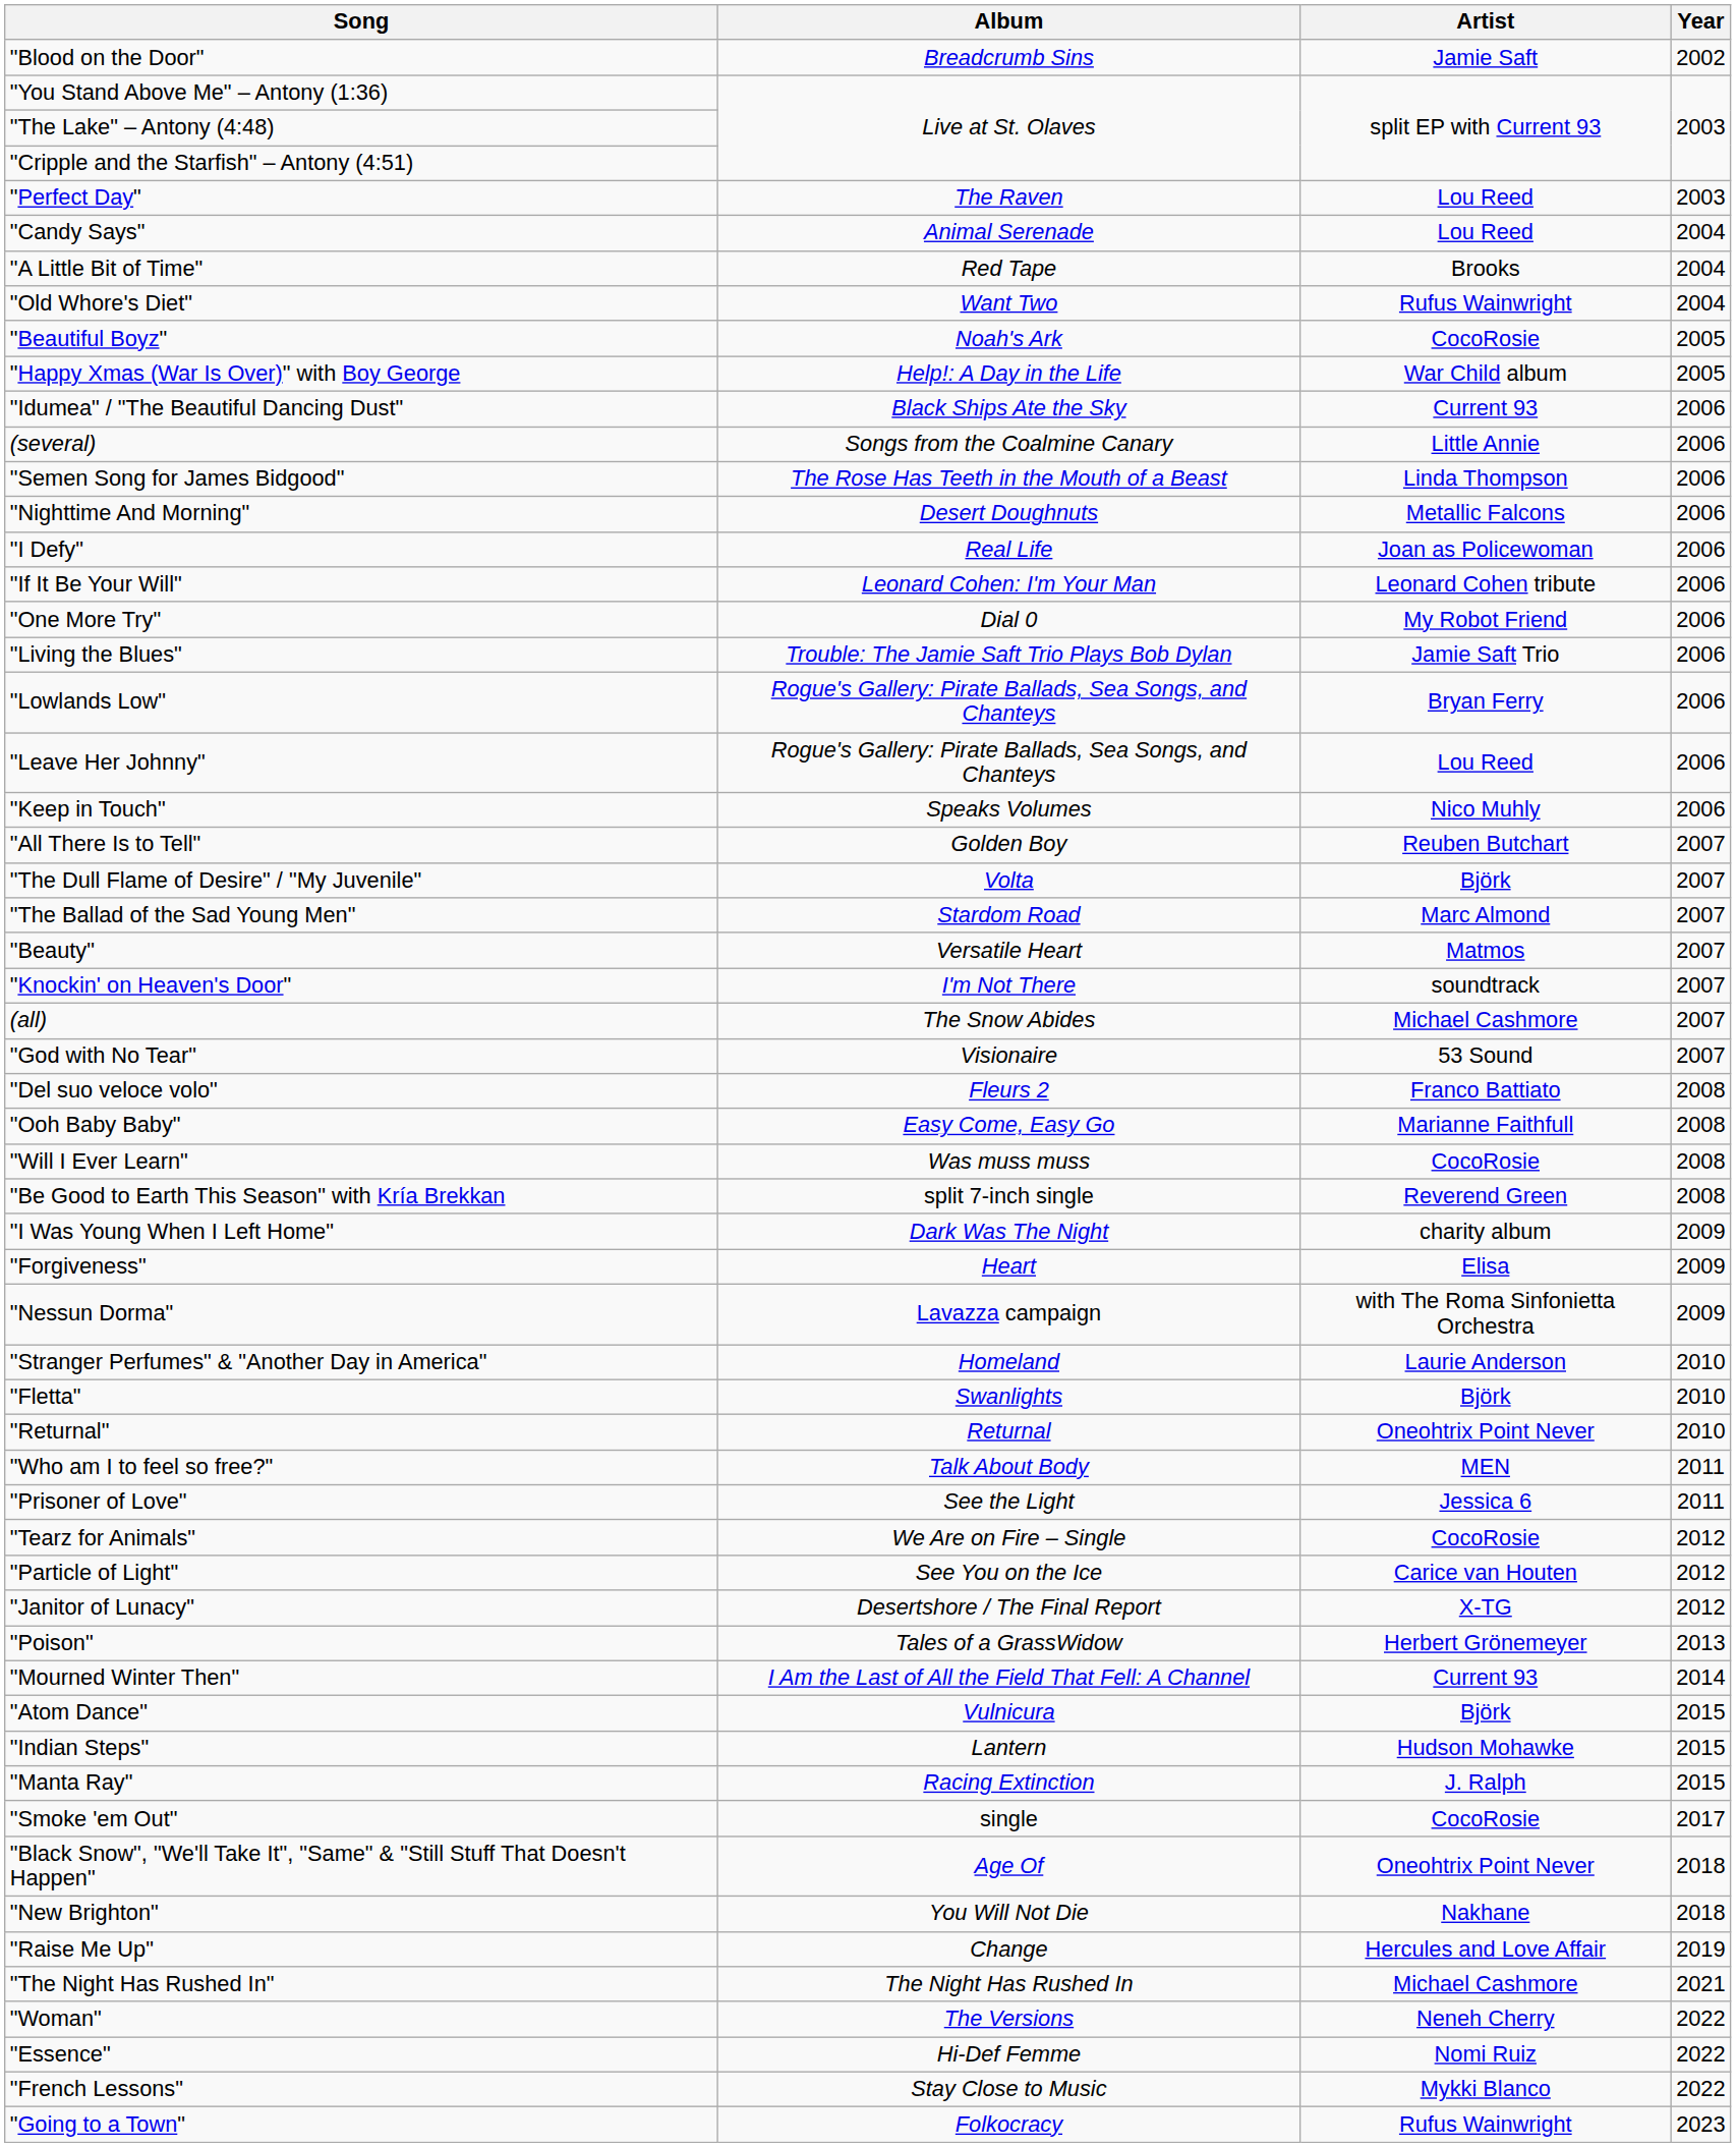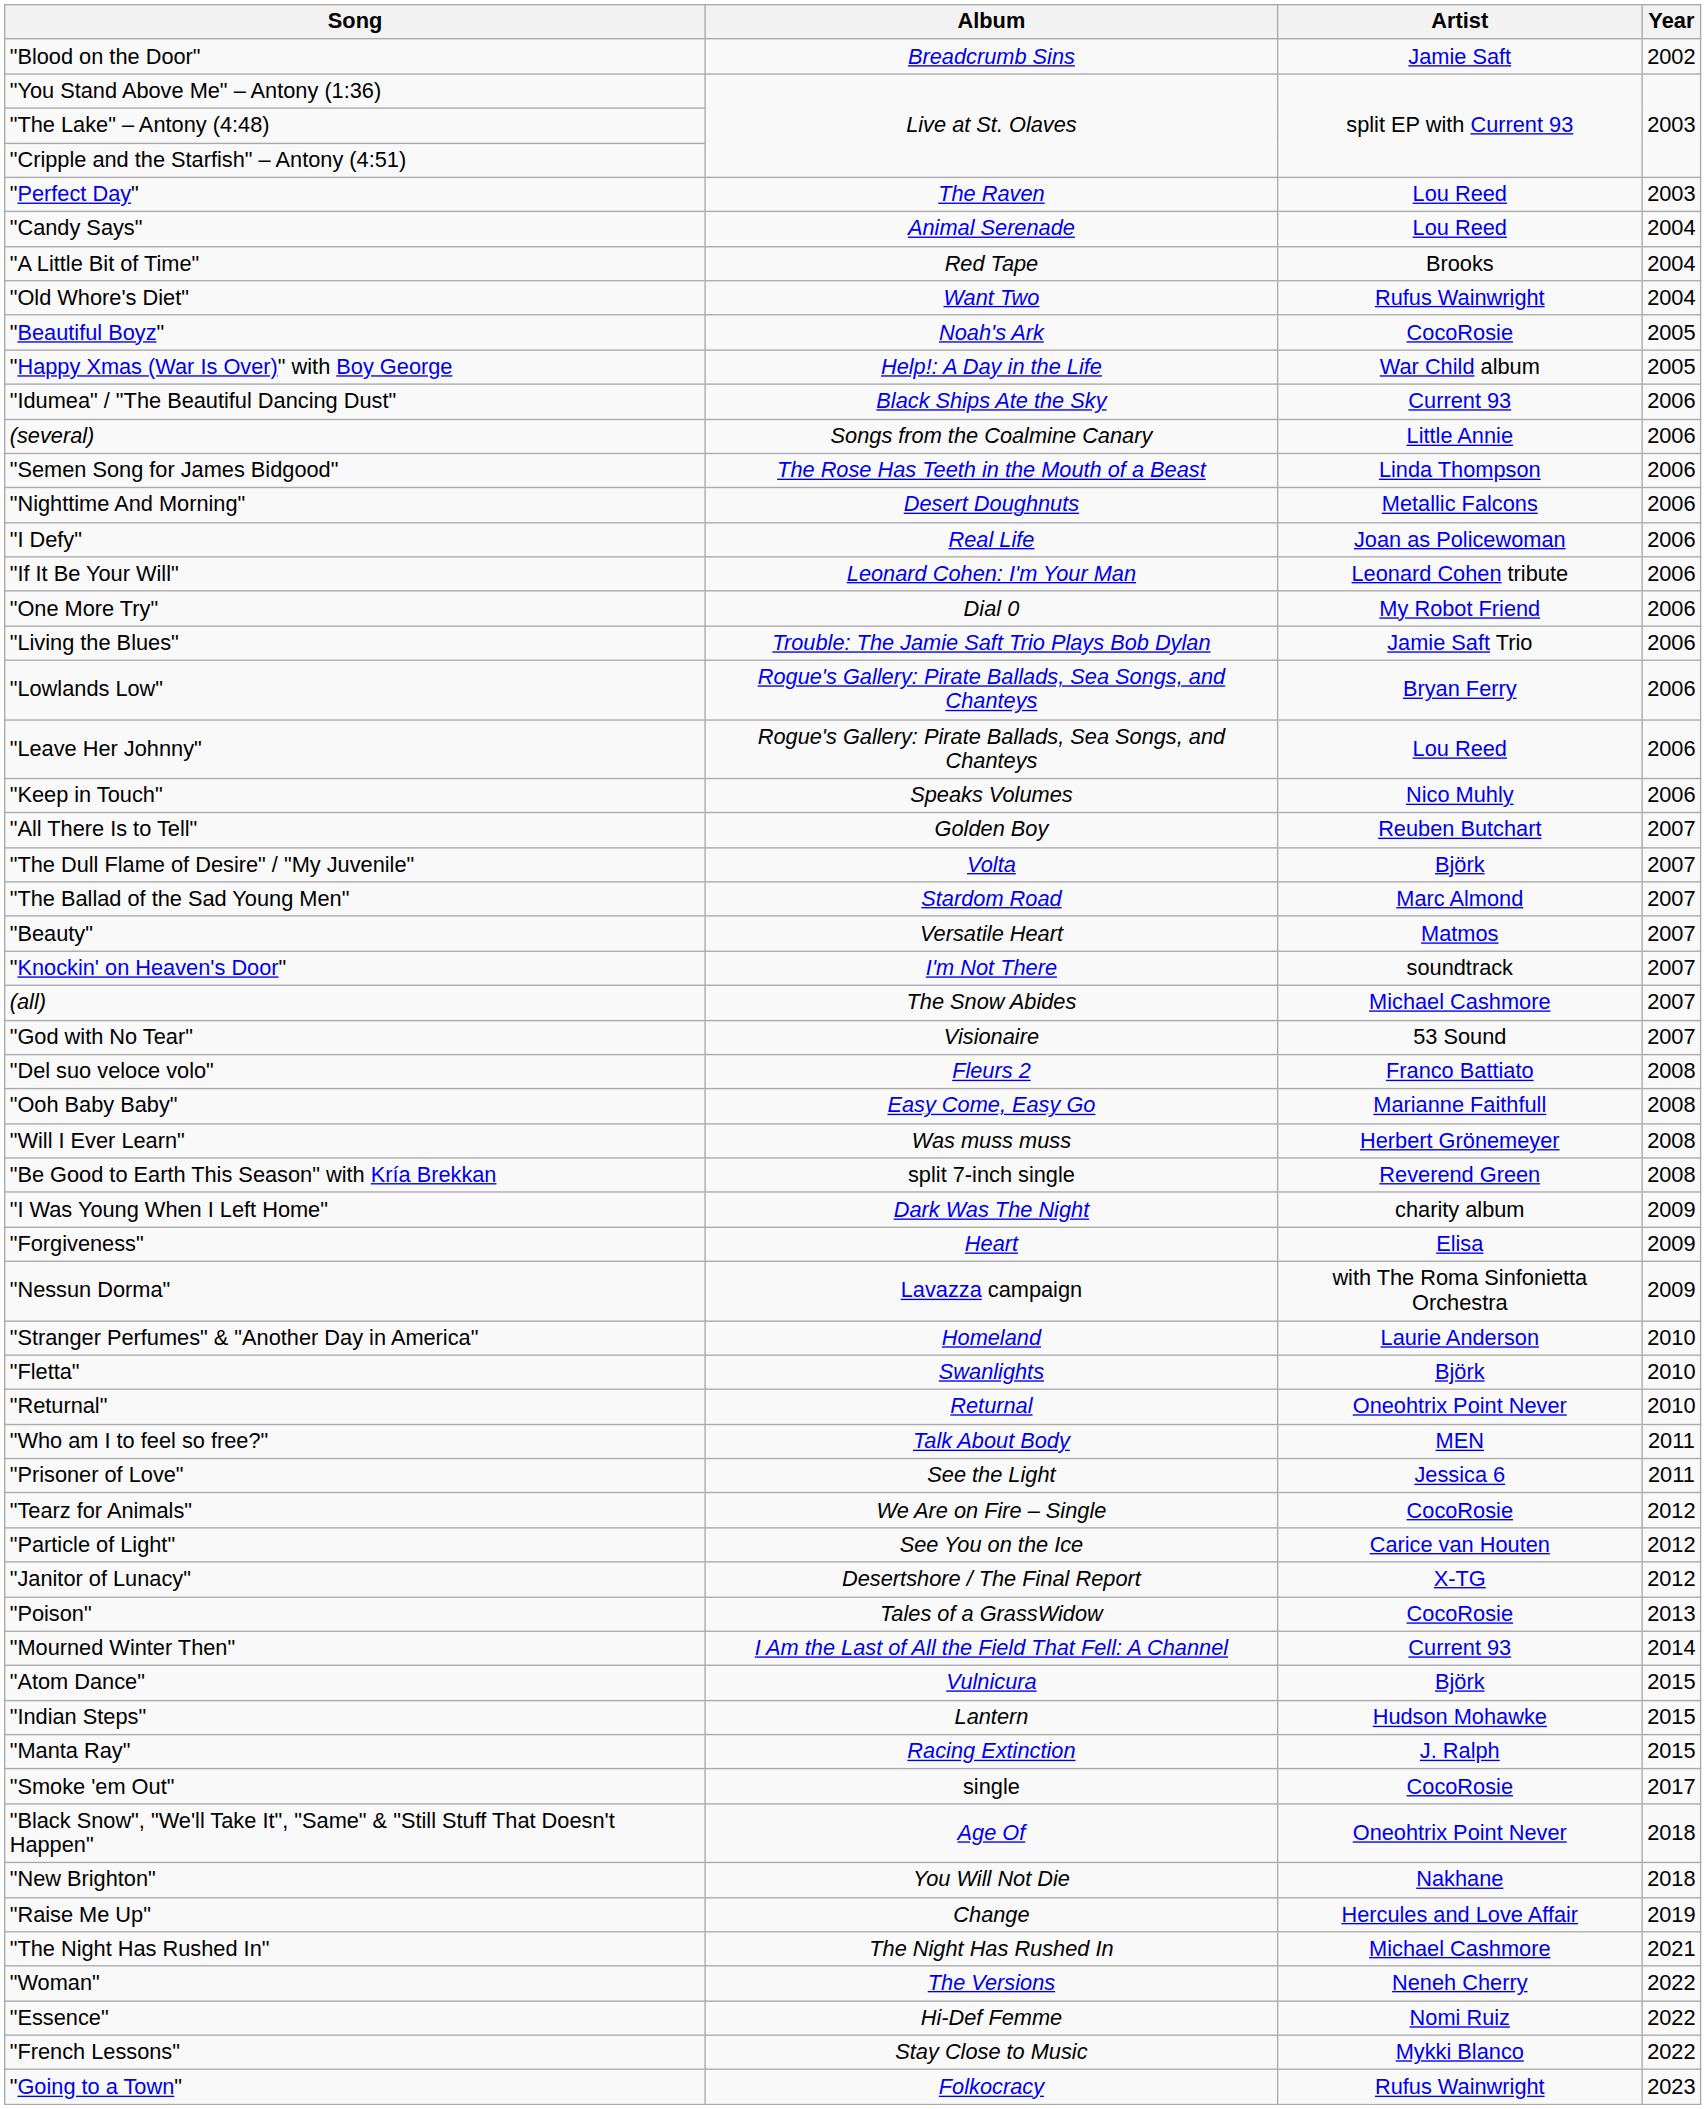"Will I Ever Learn" | Artist: CocoRosie -> Herbert Grönemeyer
"Poison" | Artist: Herbert Grönemeyer -> CocoRosie
